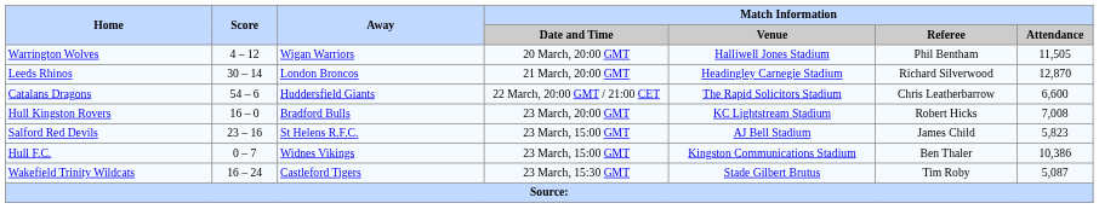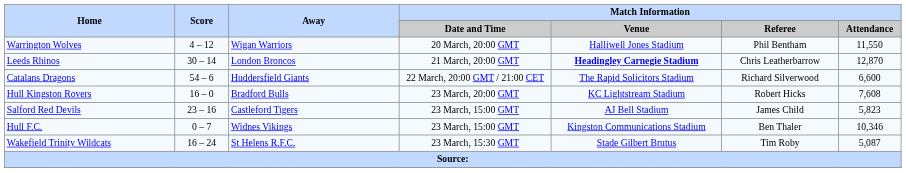Warrington Wolves | Match Information / Attendance: 11,505 -> 11,550
Leeds Rhinos | Match Information / Venue: normal -> bold
Leeds Rhinos | Match Information / Referee: Richard Silverwood -> Chris Leatherbarrow
Catalans Dragons | Match Information / Referee: Chris Leatherbarrow -> Richard Silverwood
Hull Kingston Rovers | Match Information / Attendance: 7,008 -> 7,608
Salford Red Devils | Away: St Helens R.F.C. -> Castleford Tigers
Hull F.C. | Match Information / Attendance: 10,386 -> 10,346
Wakefield Trinity Wildcats | Away: Castleford Tigers -> St Helens R.F.C.
